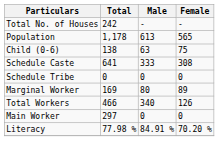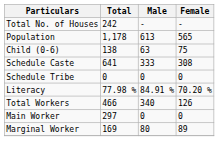rows swapped: Literacy <-> Marginal Worker
